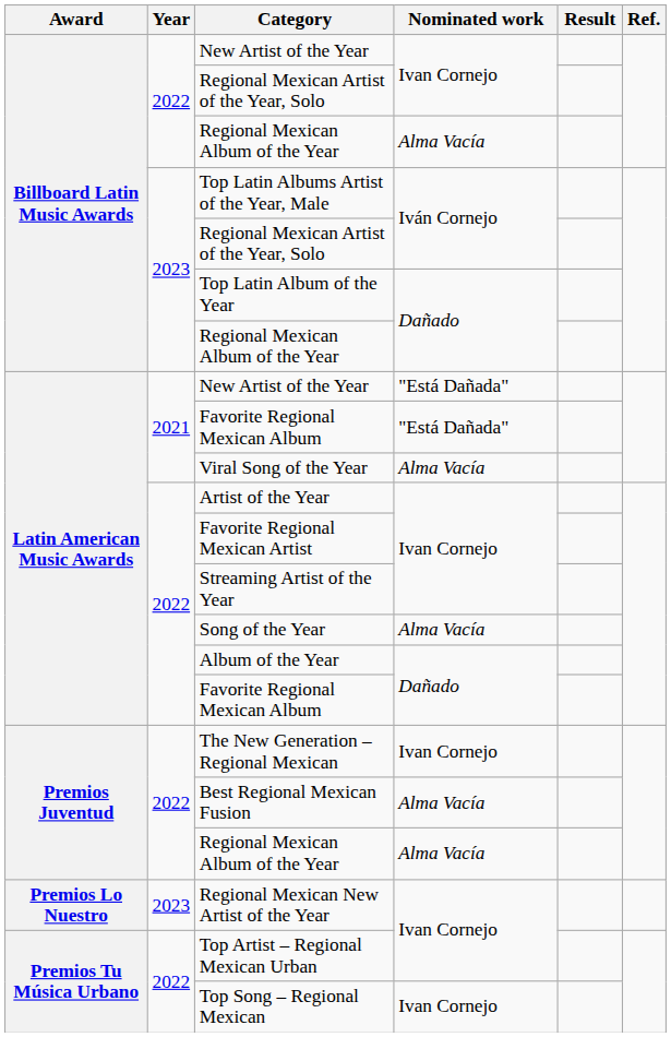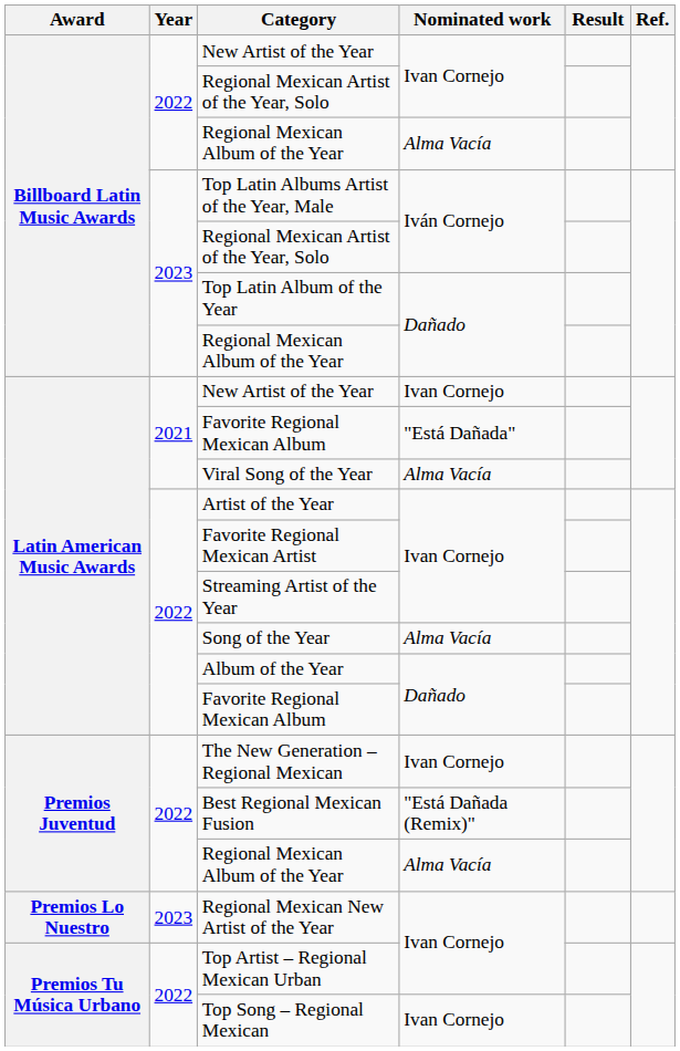2021 / New Artist of the Year | Nominated work: "Está Dañada" -> Ivan Cornejo
Best Regional Mexican Fusion | Nominated work: Alma Vacía -> "Está Dañada (Remix)"
